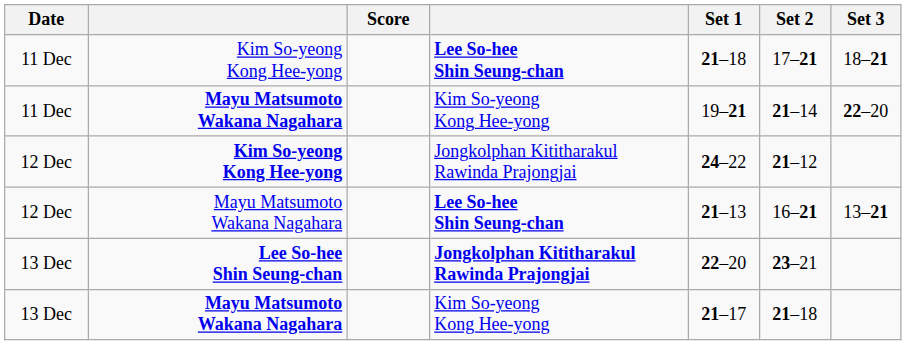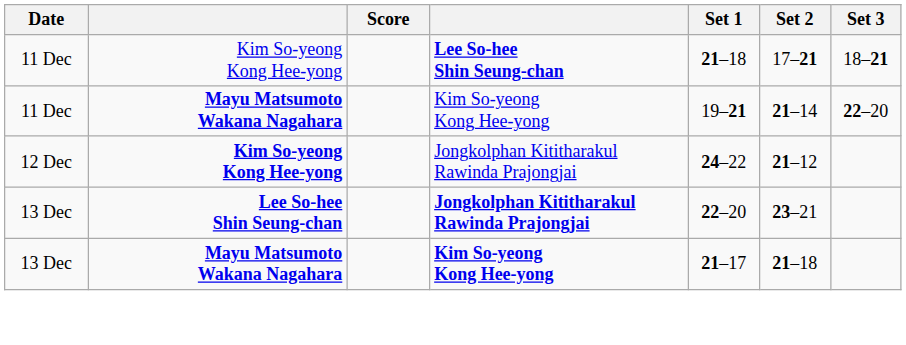- row: 12 Dec | Mayu Matsumoto Wakana Nagahara | Lee So-hee Shin Seung-chan | 21–13 | 16–21 | 13–21
13 Dec / Mayu Matsumoto Wakana Nagahara | column 4: normal -> bold
